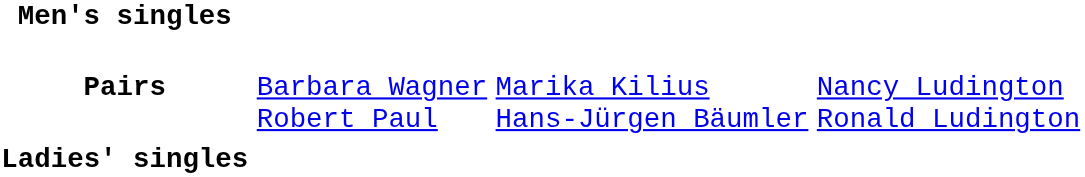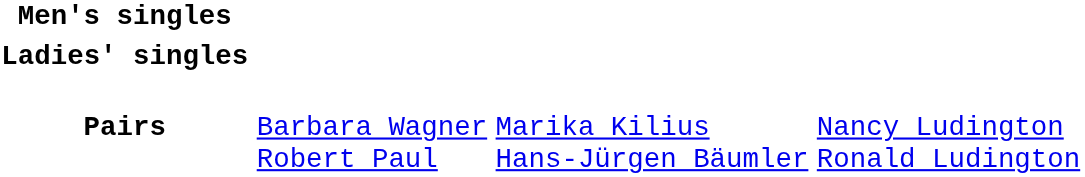rows swapped: Ladies' singles <-> Pairs
